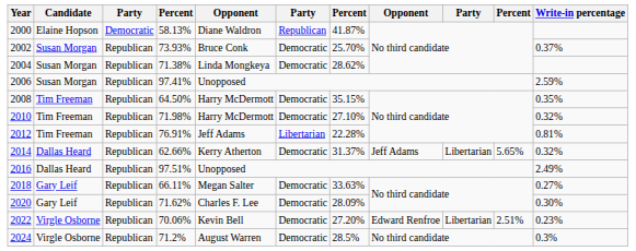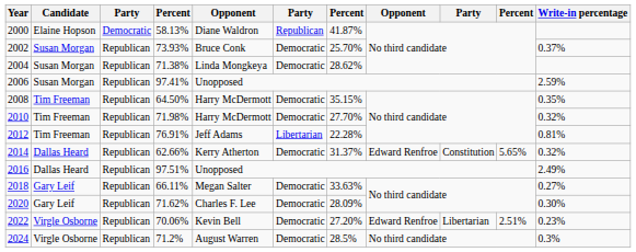2010 | column 7: 27.10% -> 27.70%
2014 | column 8: Jeff Adams -> Edward Renfroe
2014 | column 9: Libertarian -> Constitution
